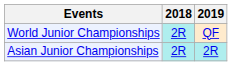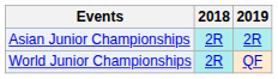rows swapped: Asian Junior Championships <-> World Junior Championships
